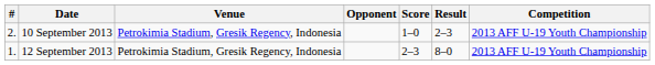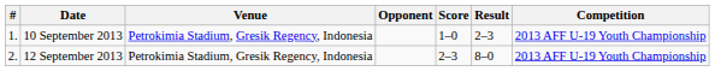10 September 2013 | #: 2. -> 1.
12 September 2013 | #: 1. -> 2.
